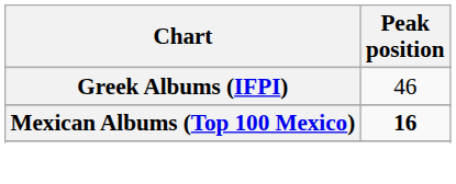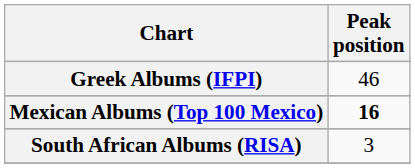+ row: South African Albums (RISA) | 3
